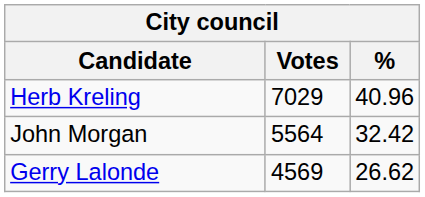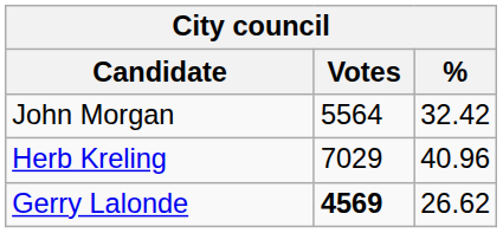rows swapped: Herb Kreling <-> John Morgan
Gerry Lalonde | Votes: normal -> bold
